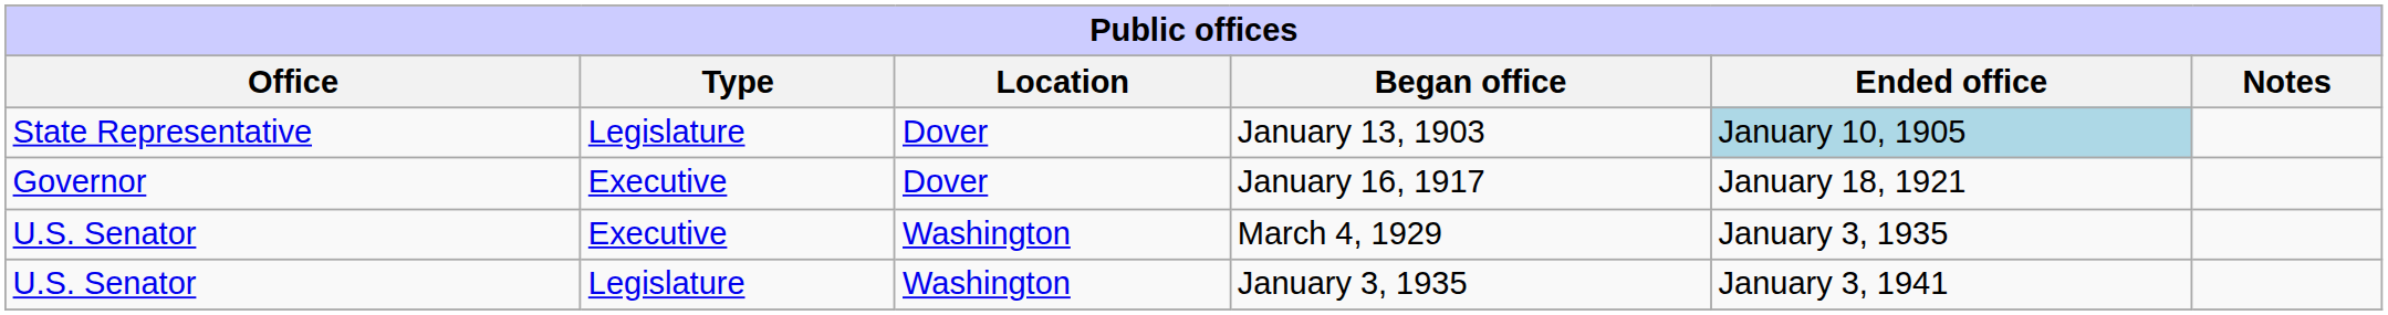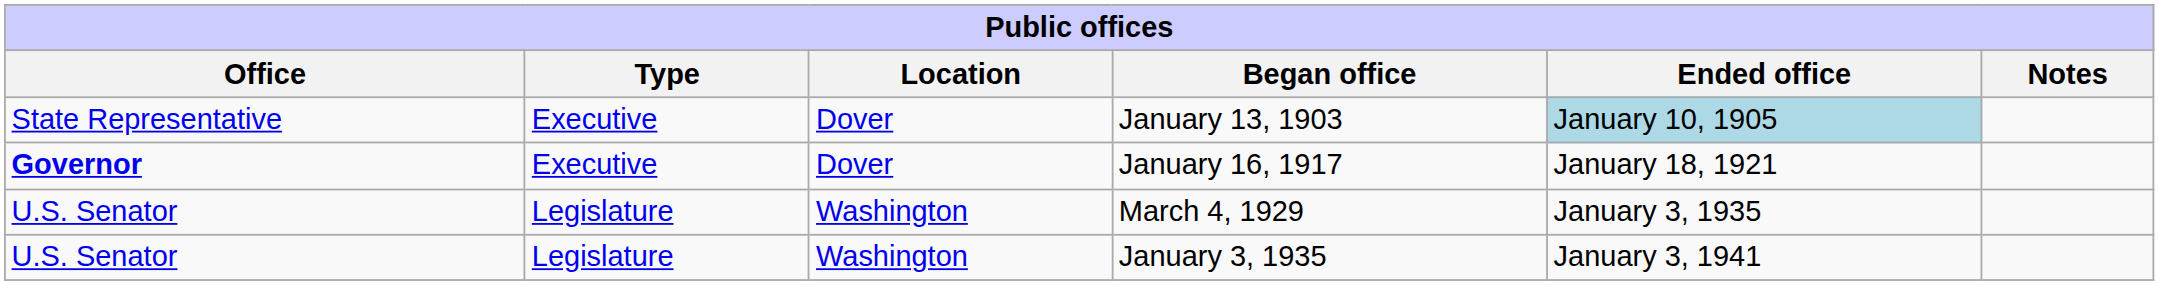January 13, 1903 | Type: Legislature -> Executive
January 16, 1917 | Office: normal -> bold
March 4, 1929 | Type: Executive -> Legislature
